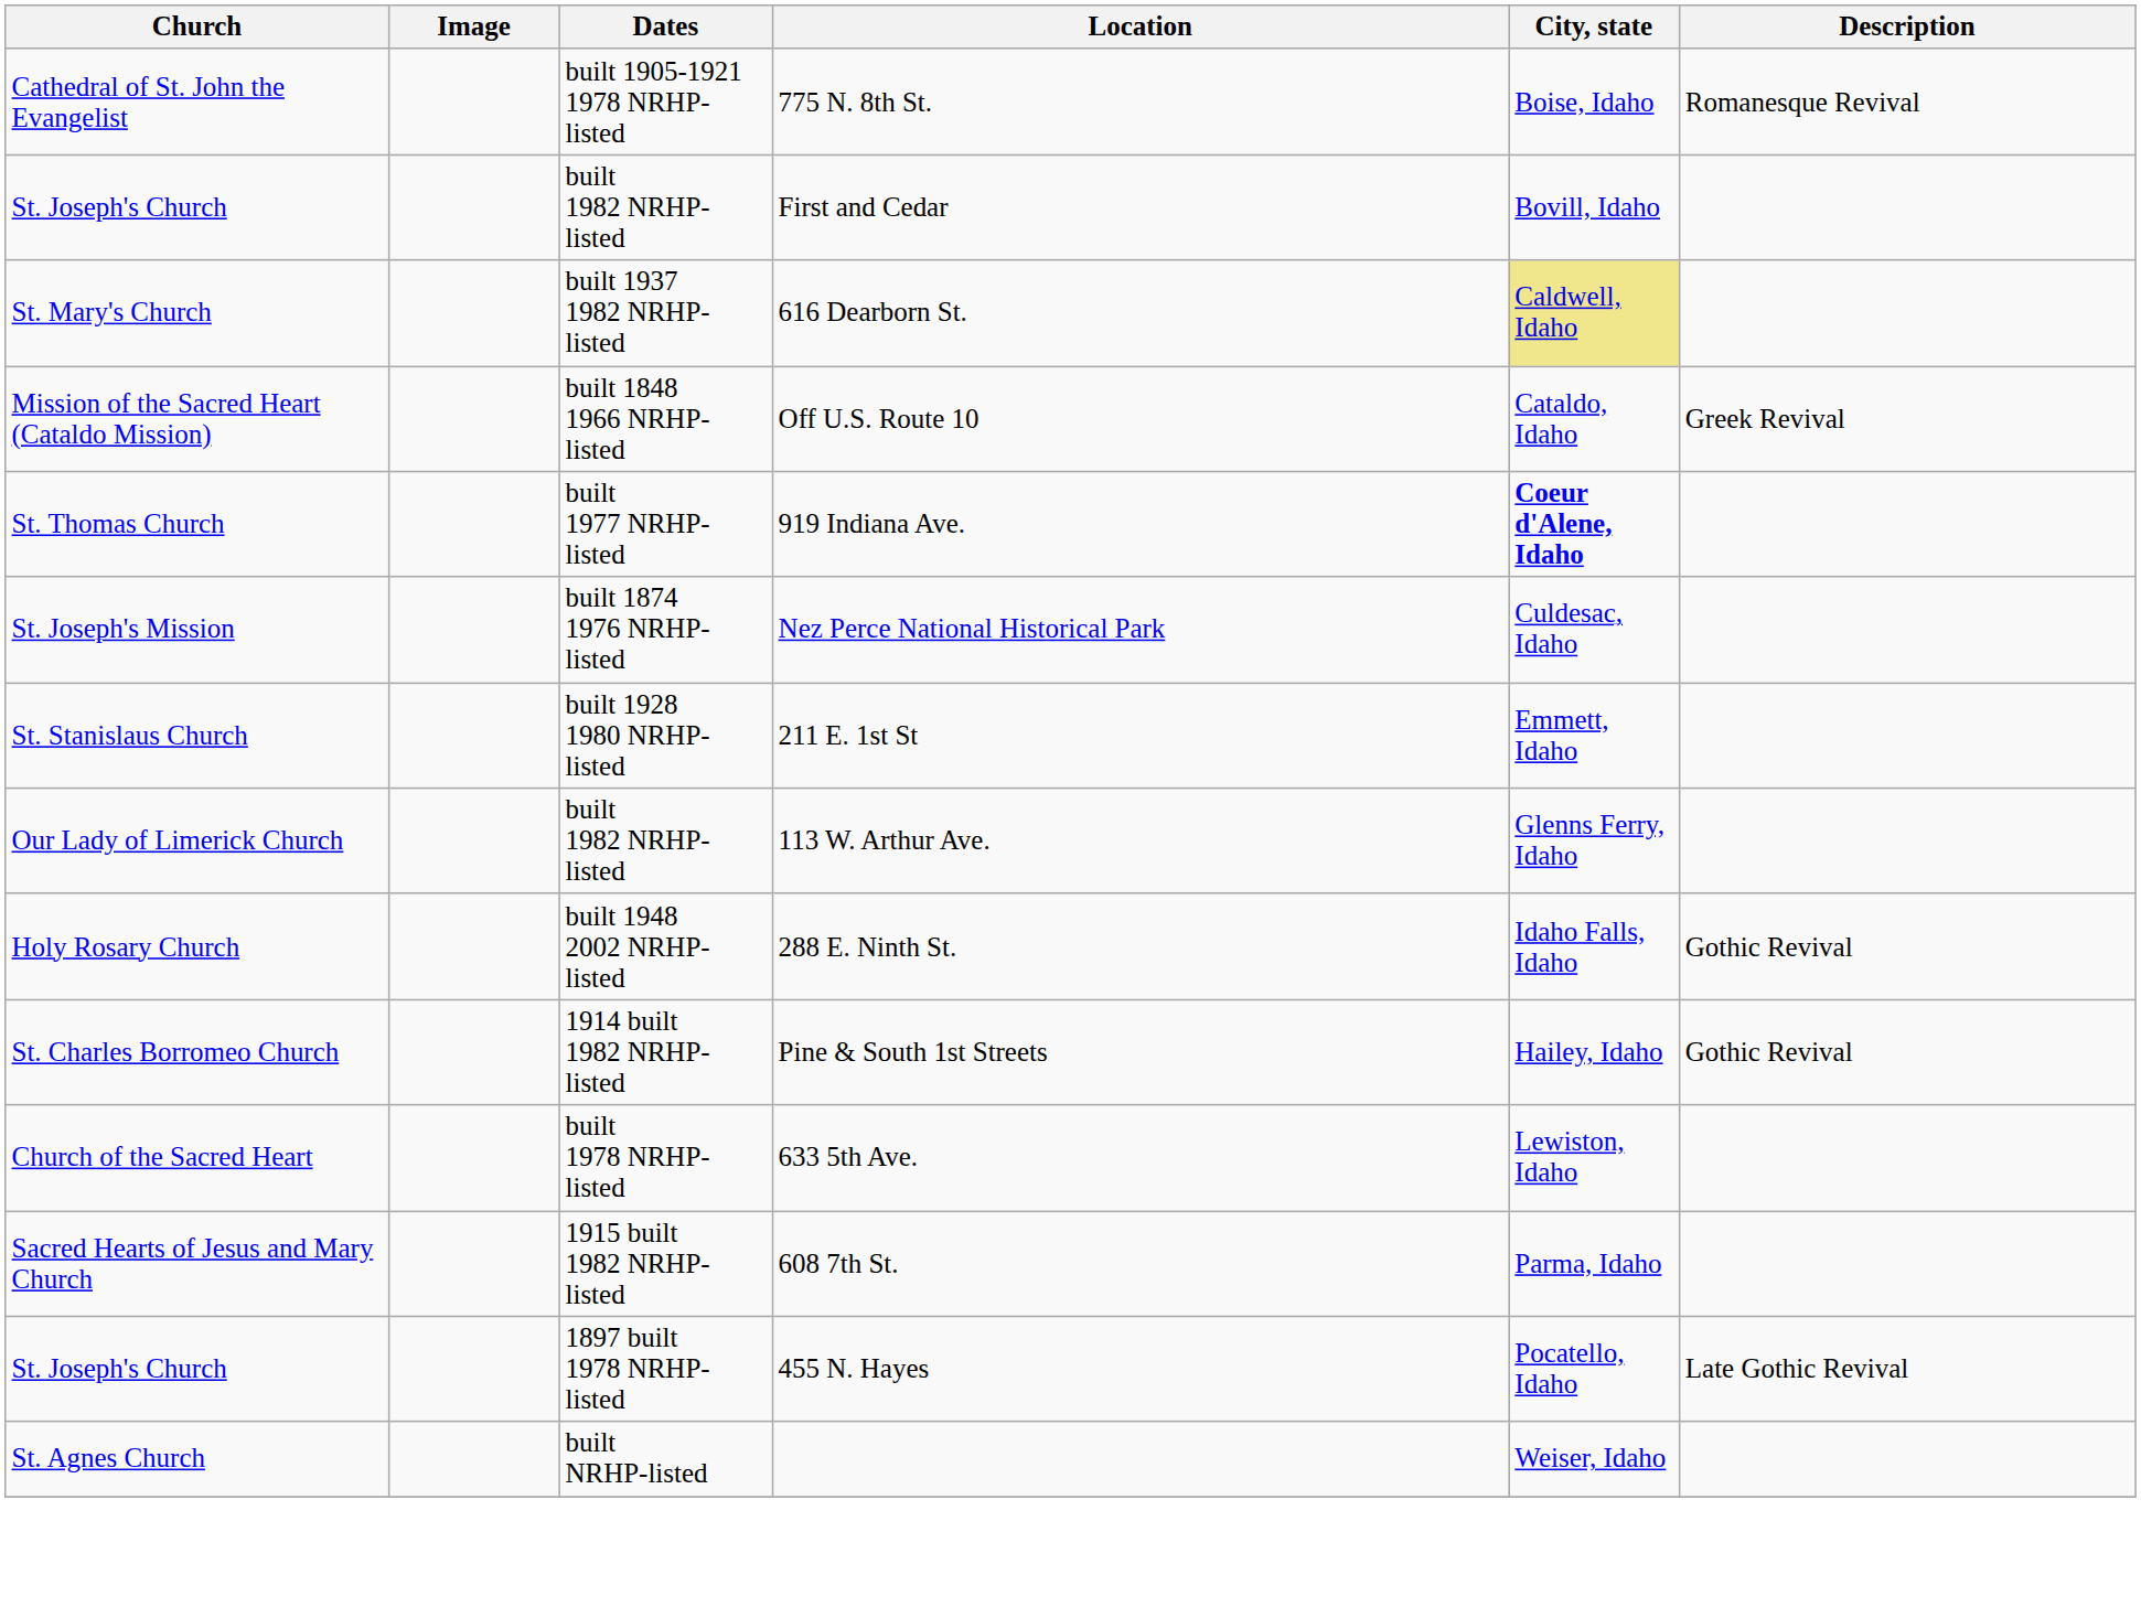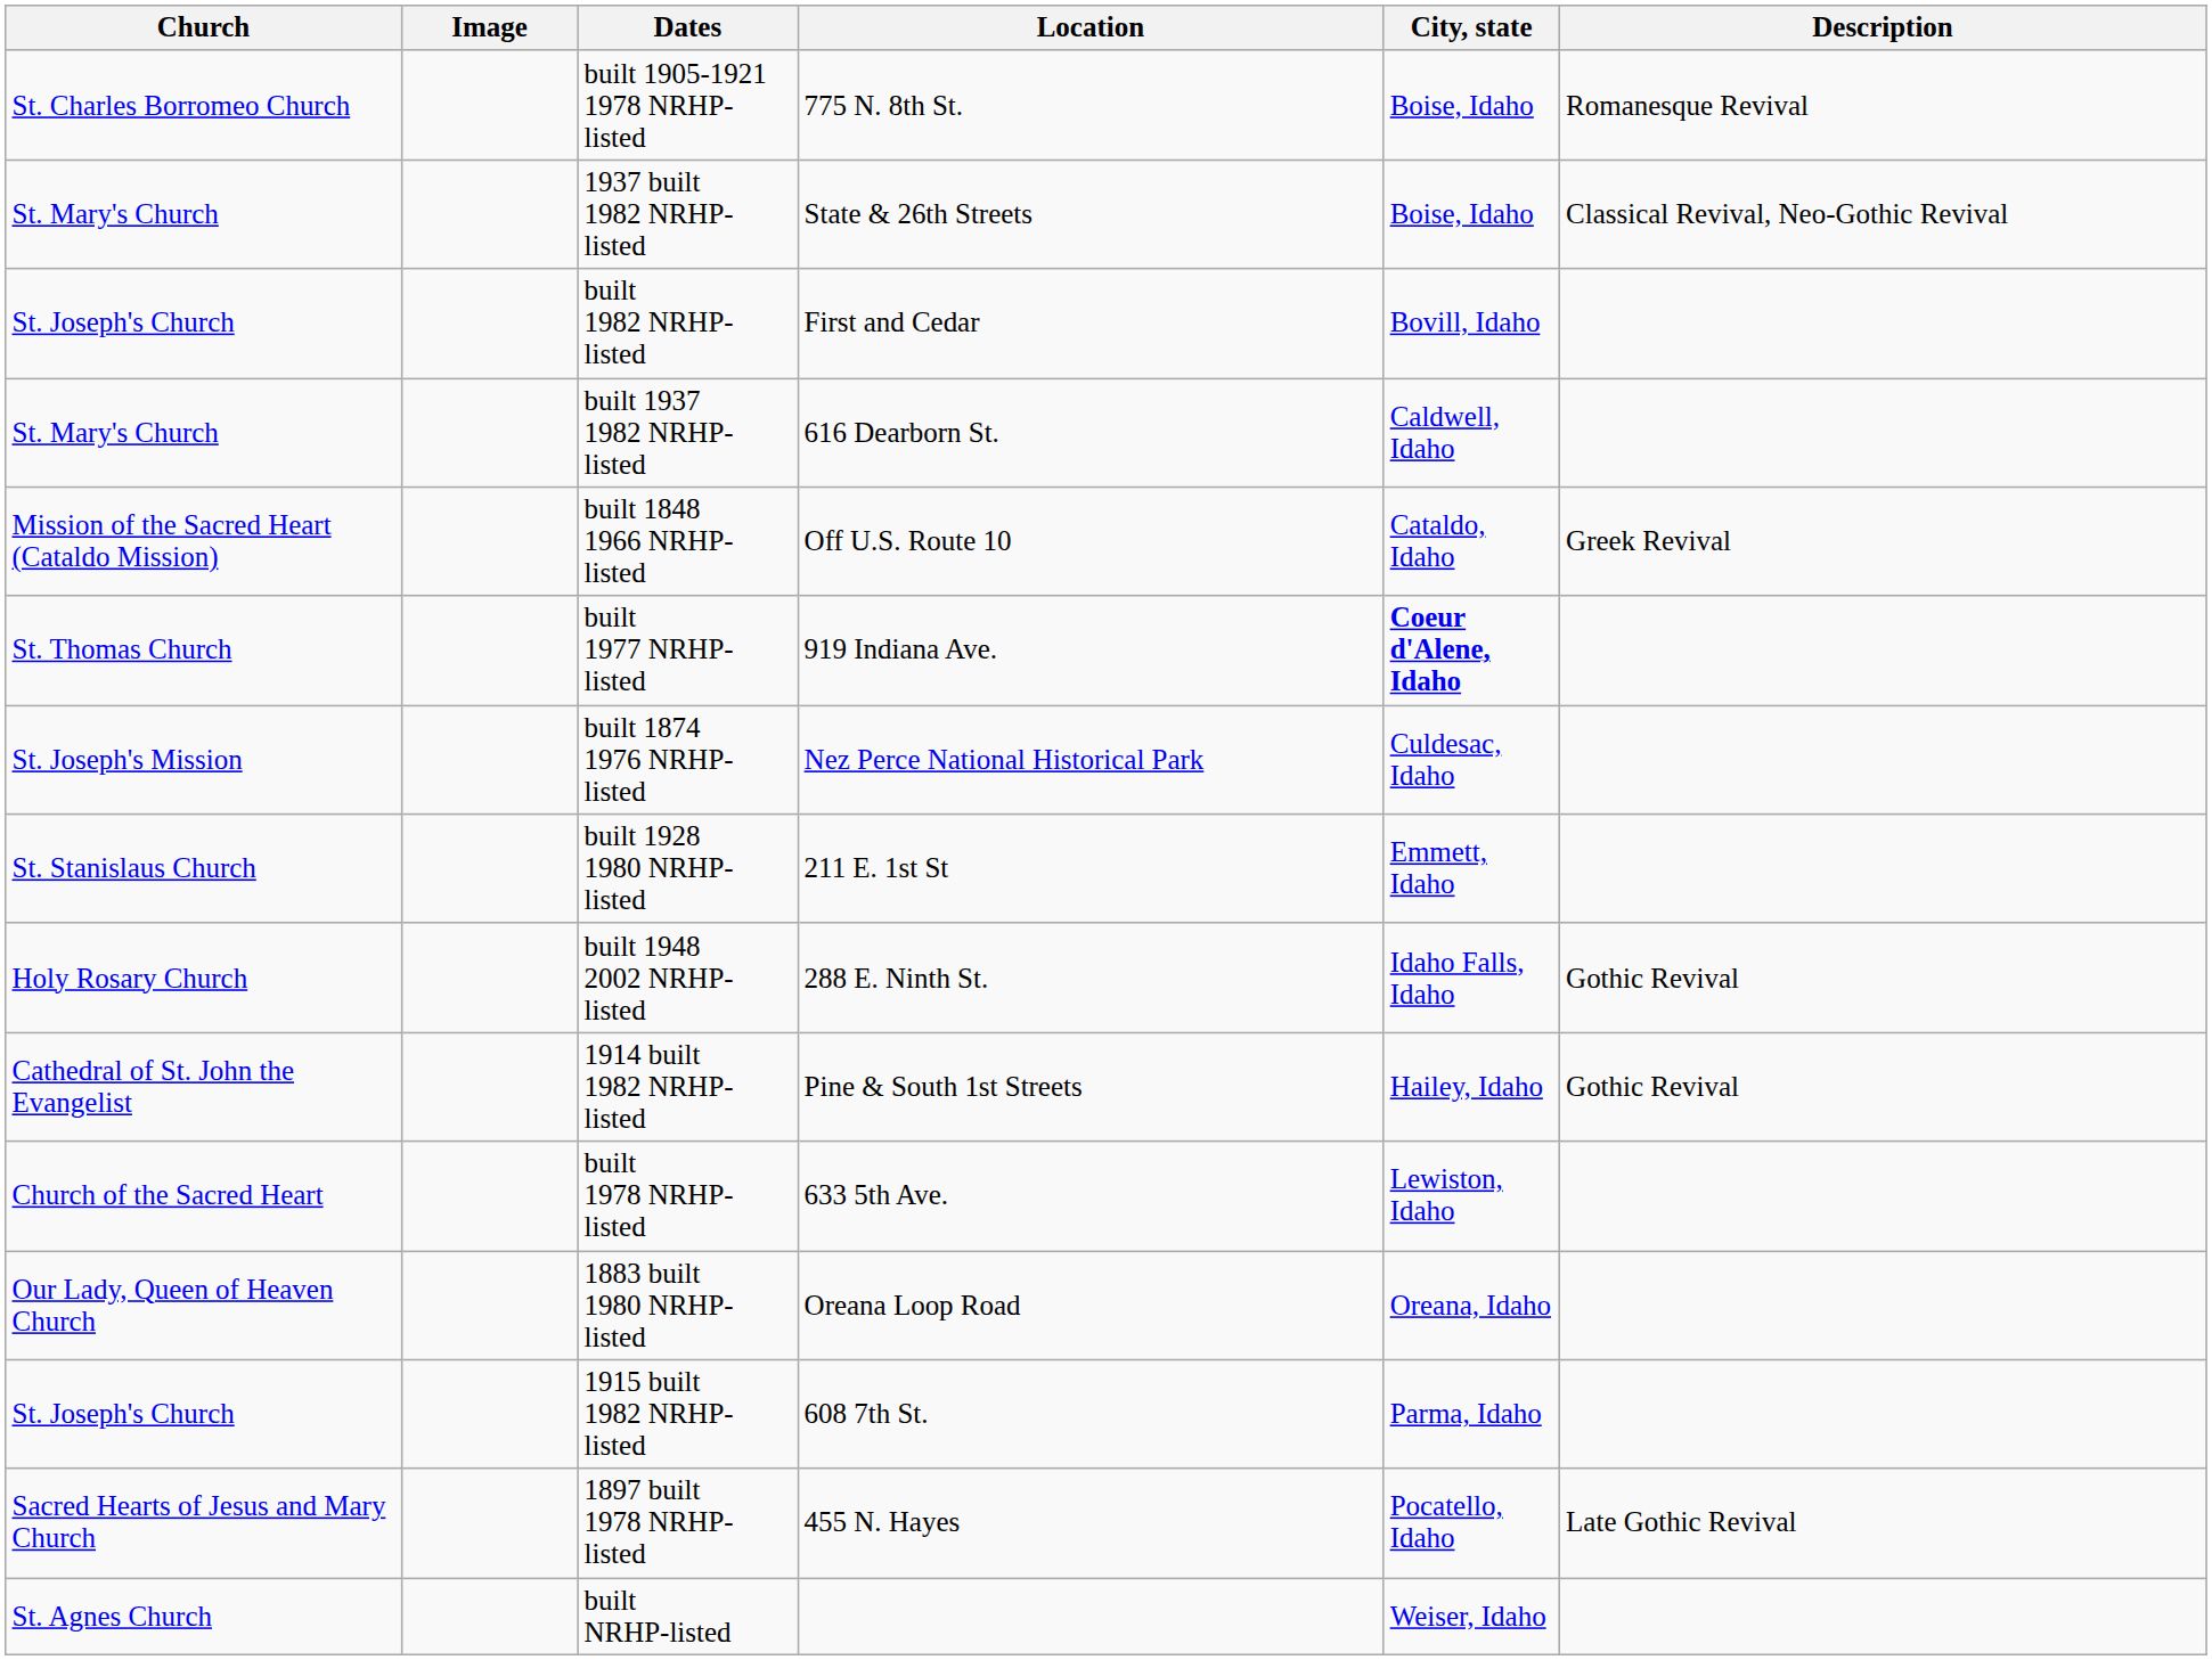775 N. 8th St. | Church: Cathedral of St. John the Evangelist -> St. Charles Borromeo Church
+ row: St. Mary's Church | 1937 built 1982 NRHP-listed | State & 26th Streets | Boise, Idaho | Classical Revival, Neo-Gothic Revival
616 Dearborn St. | City, state: khaki background -> no background
- row: Our Lady of Limerick Church | built 1982 NRHP-listed | 113 W. Arthur Ave. | Glenns Ferry, Idaho
Pine & South 1st Streets | Church: St. Charles Borromeo Church -> Cathedral of St. John the Evangelist
+ row: Our Lady, Queen of Heaven Church | 1883 built 1980 NRHP-listed | Oreana Loop Road | Oreana, Idaho
608 7th St. | Church: Sacred Hearts of Jesus and Mary Church -> St. Joseph's Church
455 N. Hayes | Church: St. Joseph's Church -> Sacred Hearts of Jesus and Mary Church
